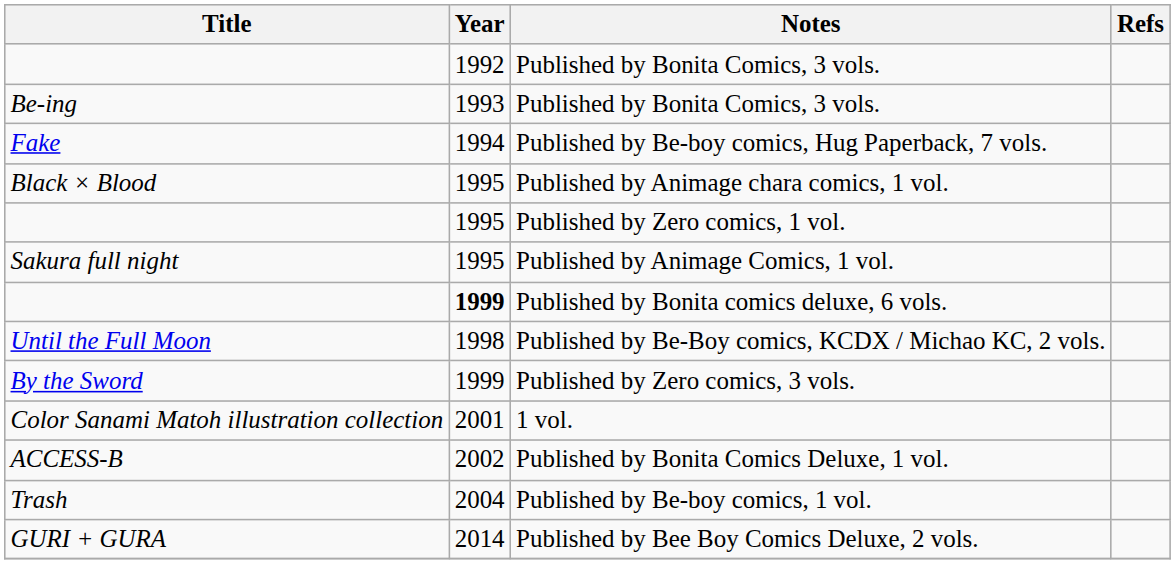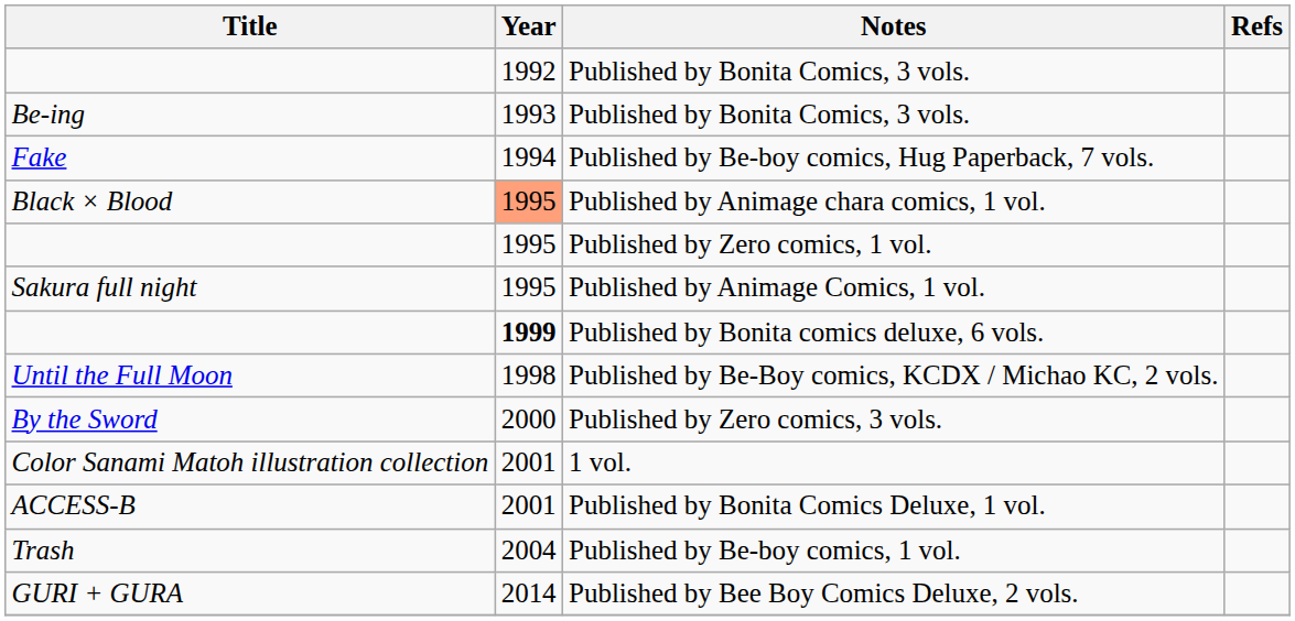Published by Animage chara comics, 1 vol. | Year: no background -> lightsalmon background
Published by Zero comics, 3 vols. | Year: 1999 -> 2000
Published by Bonita Comics Deluxe, 1 vol. | Year: 2002 -> 2001
